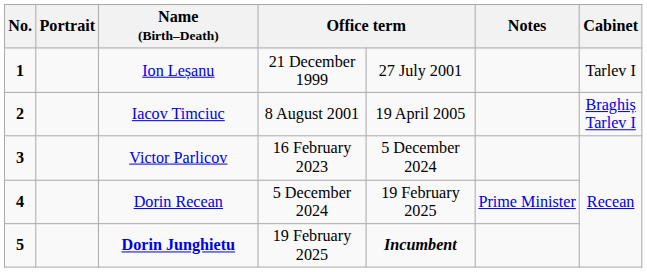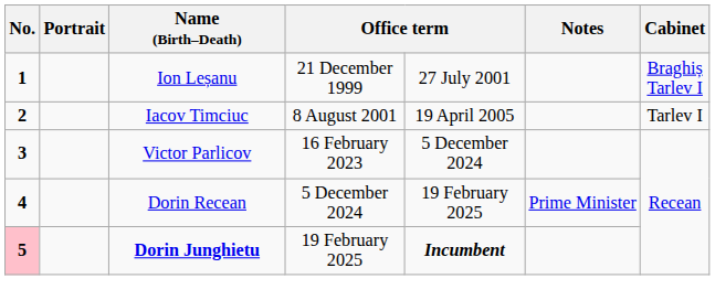Ion Leșanu | Cabinet: Tarlev I -> Braghiș Tarlev I
Iacov Timciuc | Cabinet: Braghiș Tarlev I -> Tarlev I
Dorin Junghietu | No.: no background -> pink background
